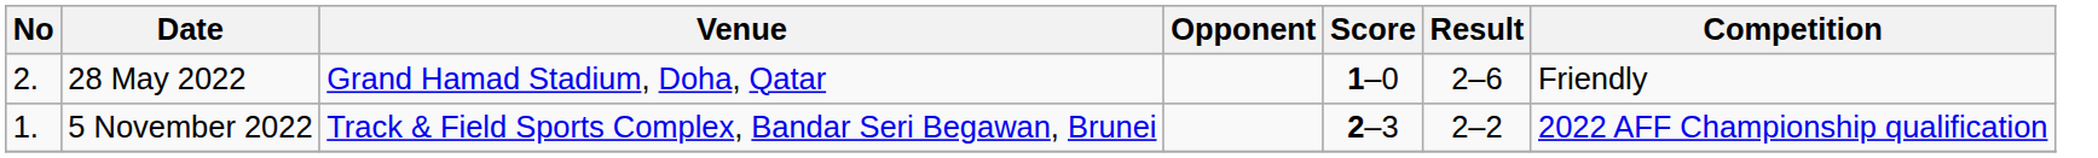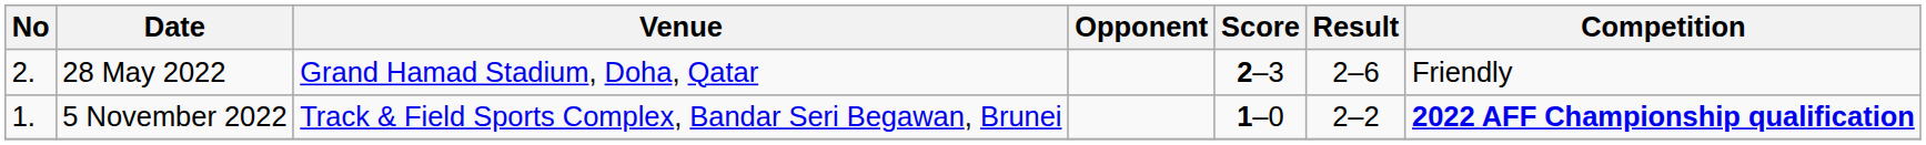28 May 2022 | Score: 1–0 -> 2–3
5 November 2022 | Score: 2–3 -> 1–0
5 November 2022 | Competition: normal -> bold
